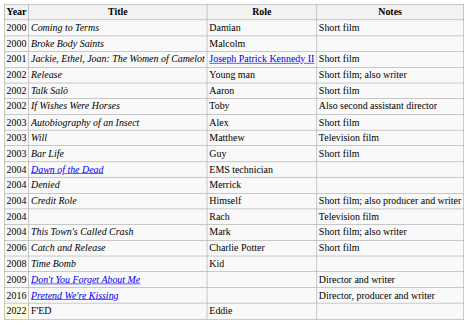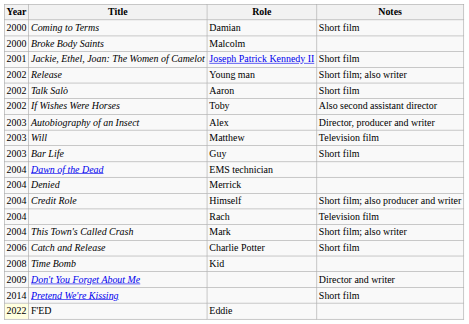Autobiography of an Insect | Notes: Short film -> Director, producer and writer
Pretend We're Kissing | Year: 2016 -> 2014
Pretend We're Kissing | Notes: Director, producer and writer -> Short film
